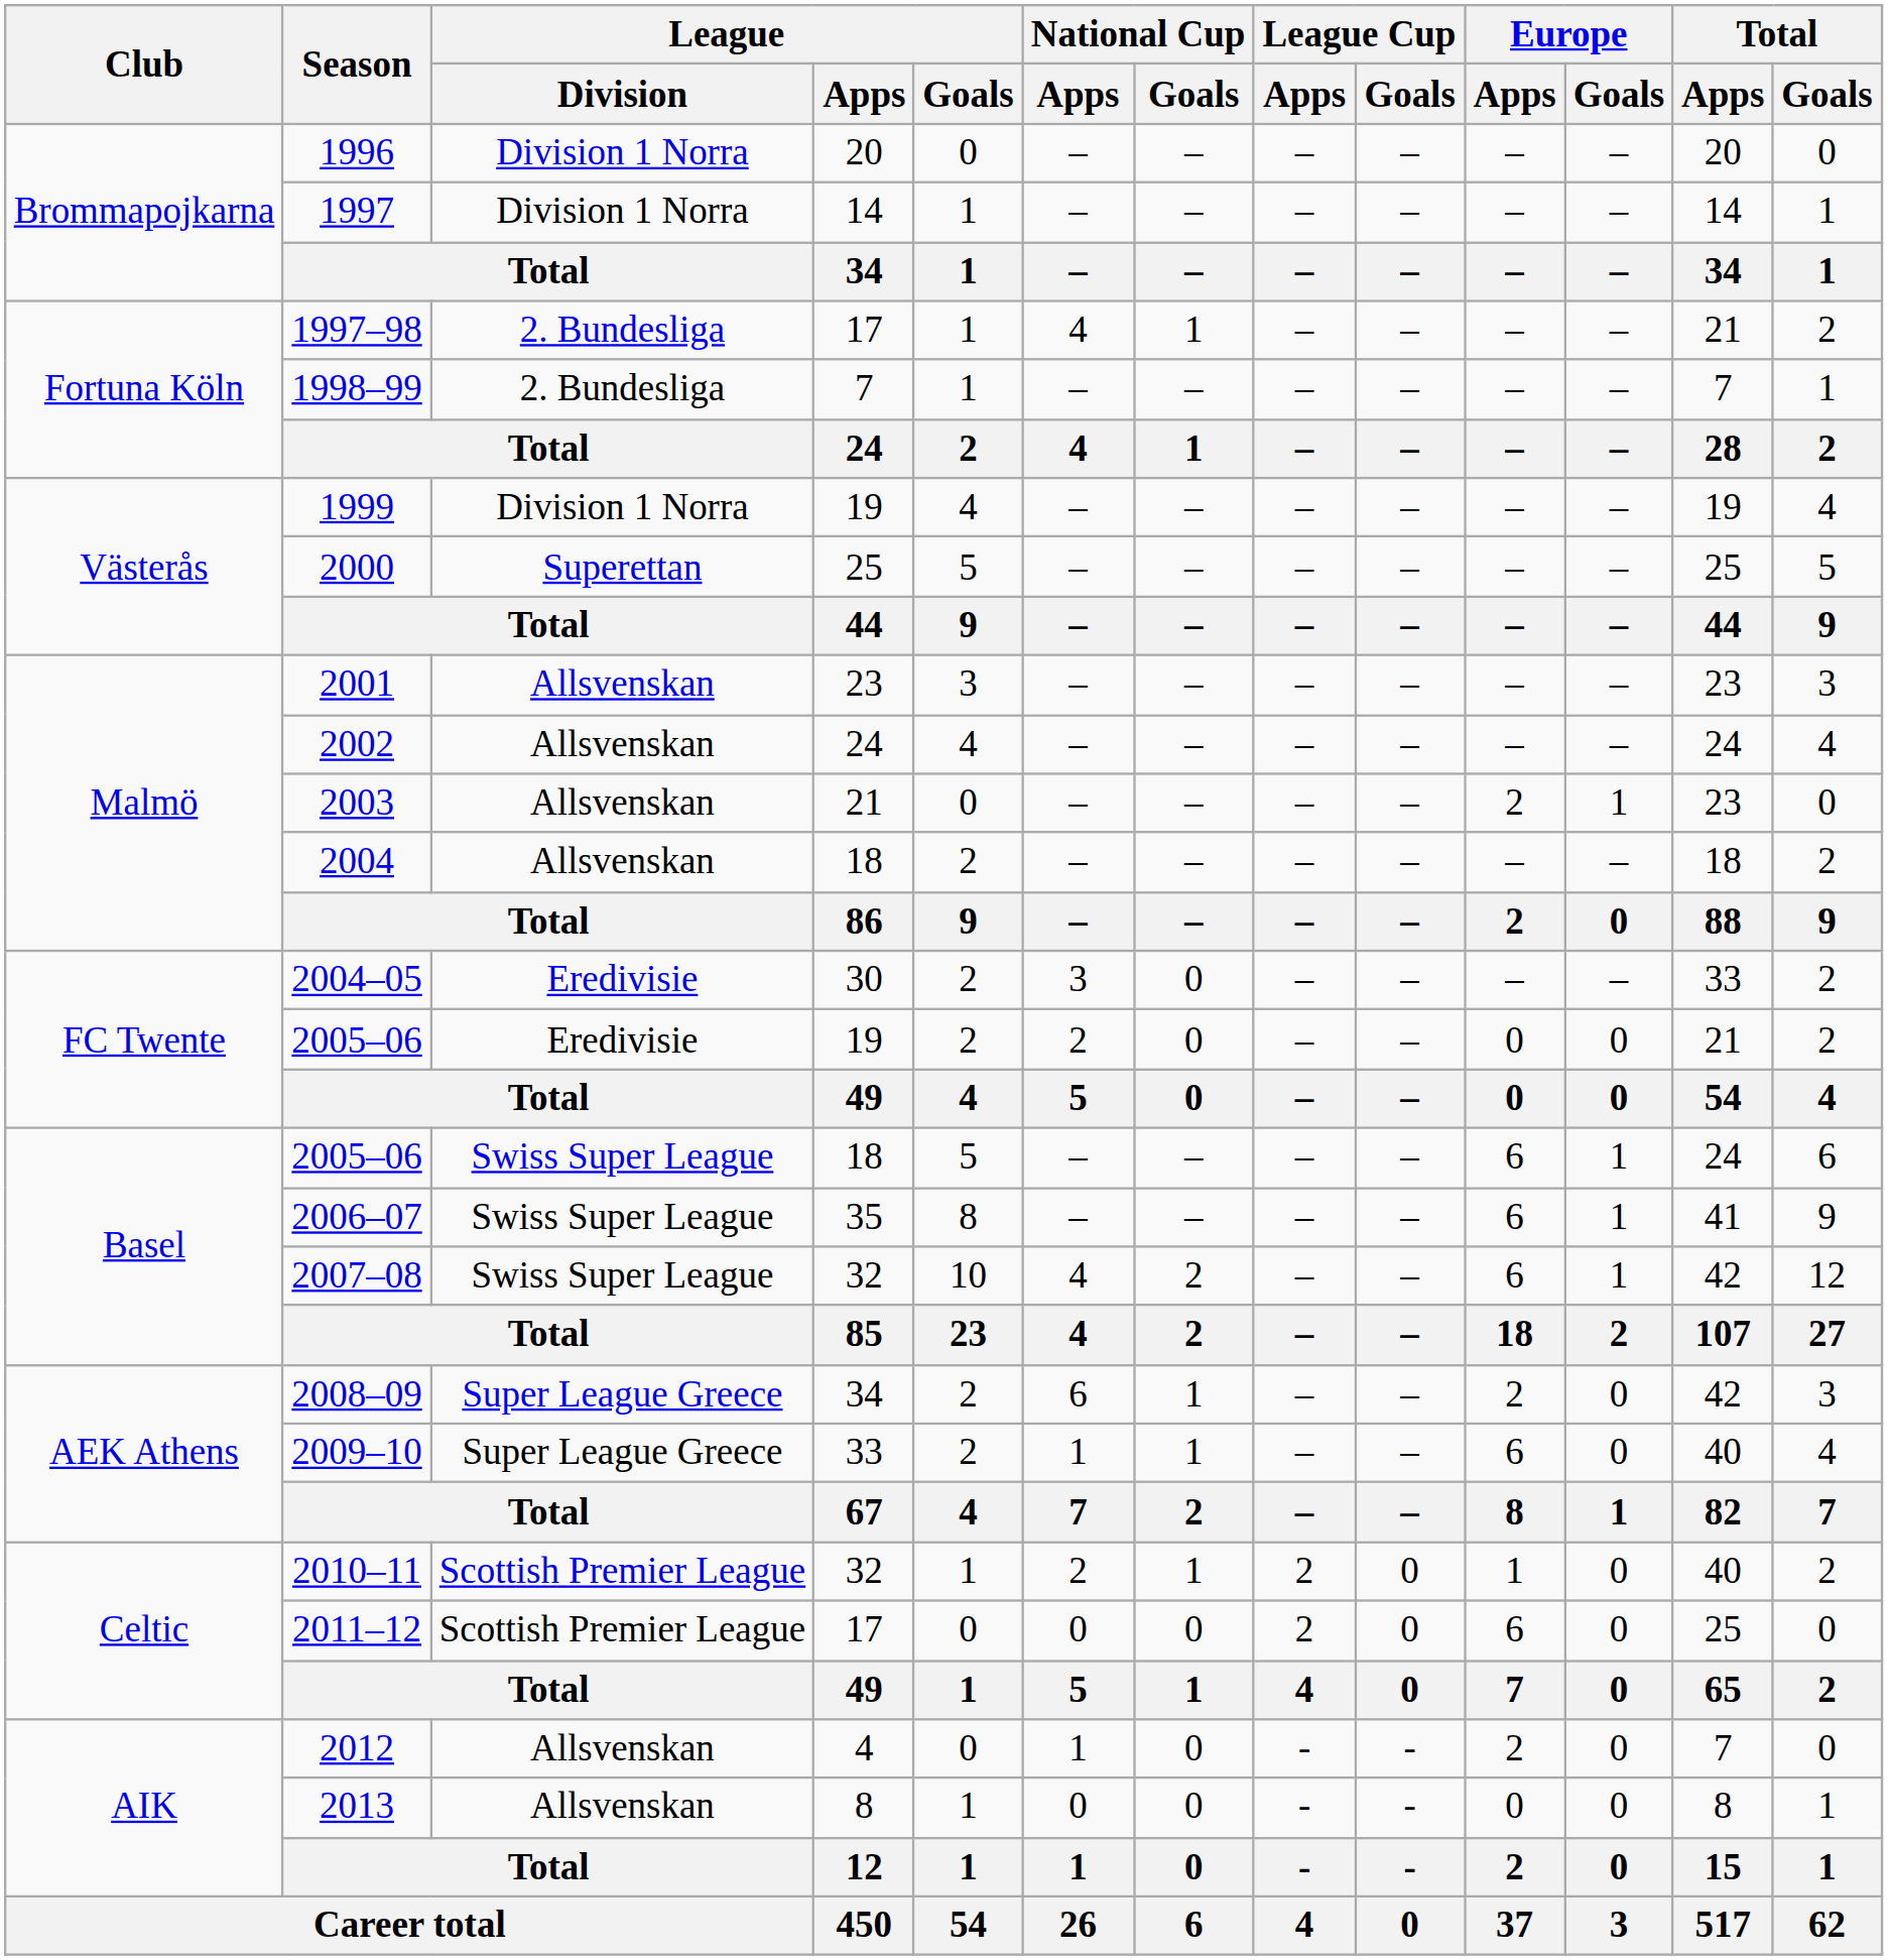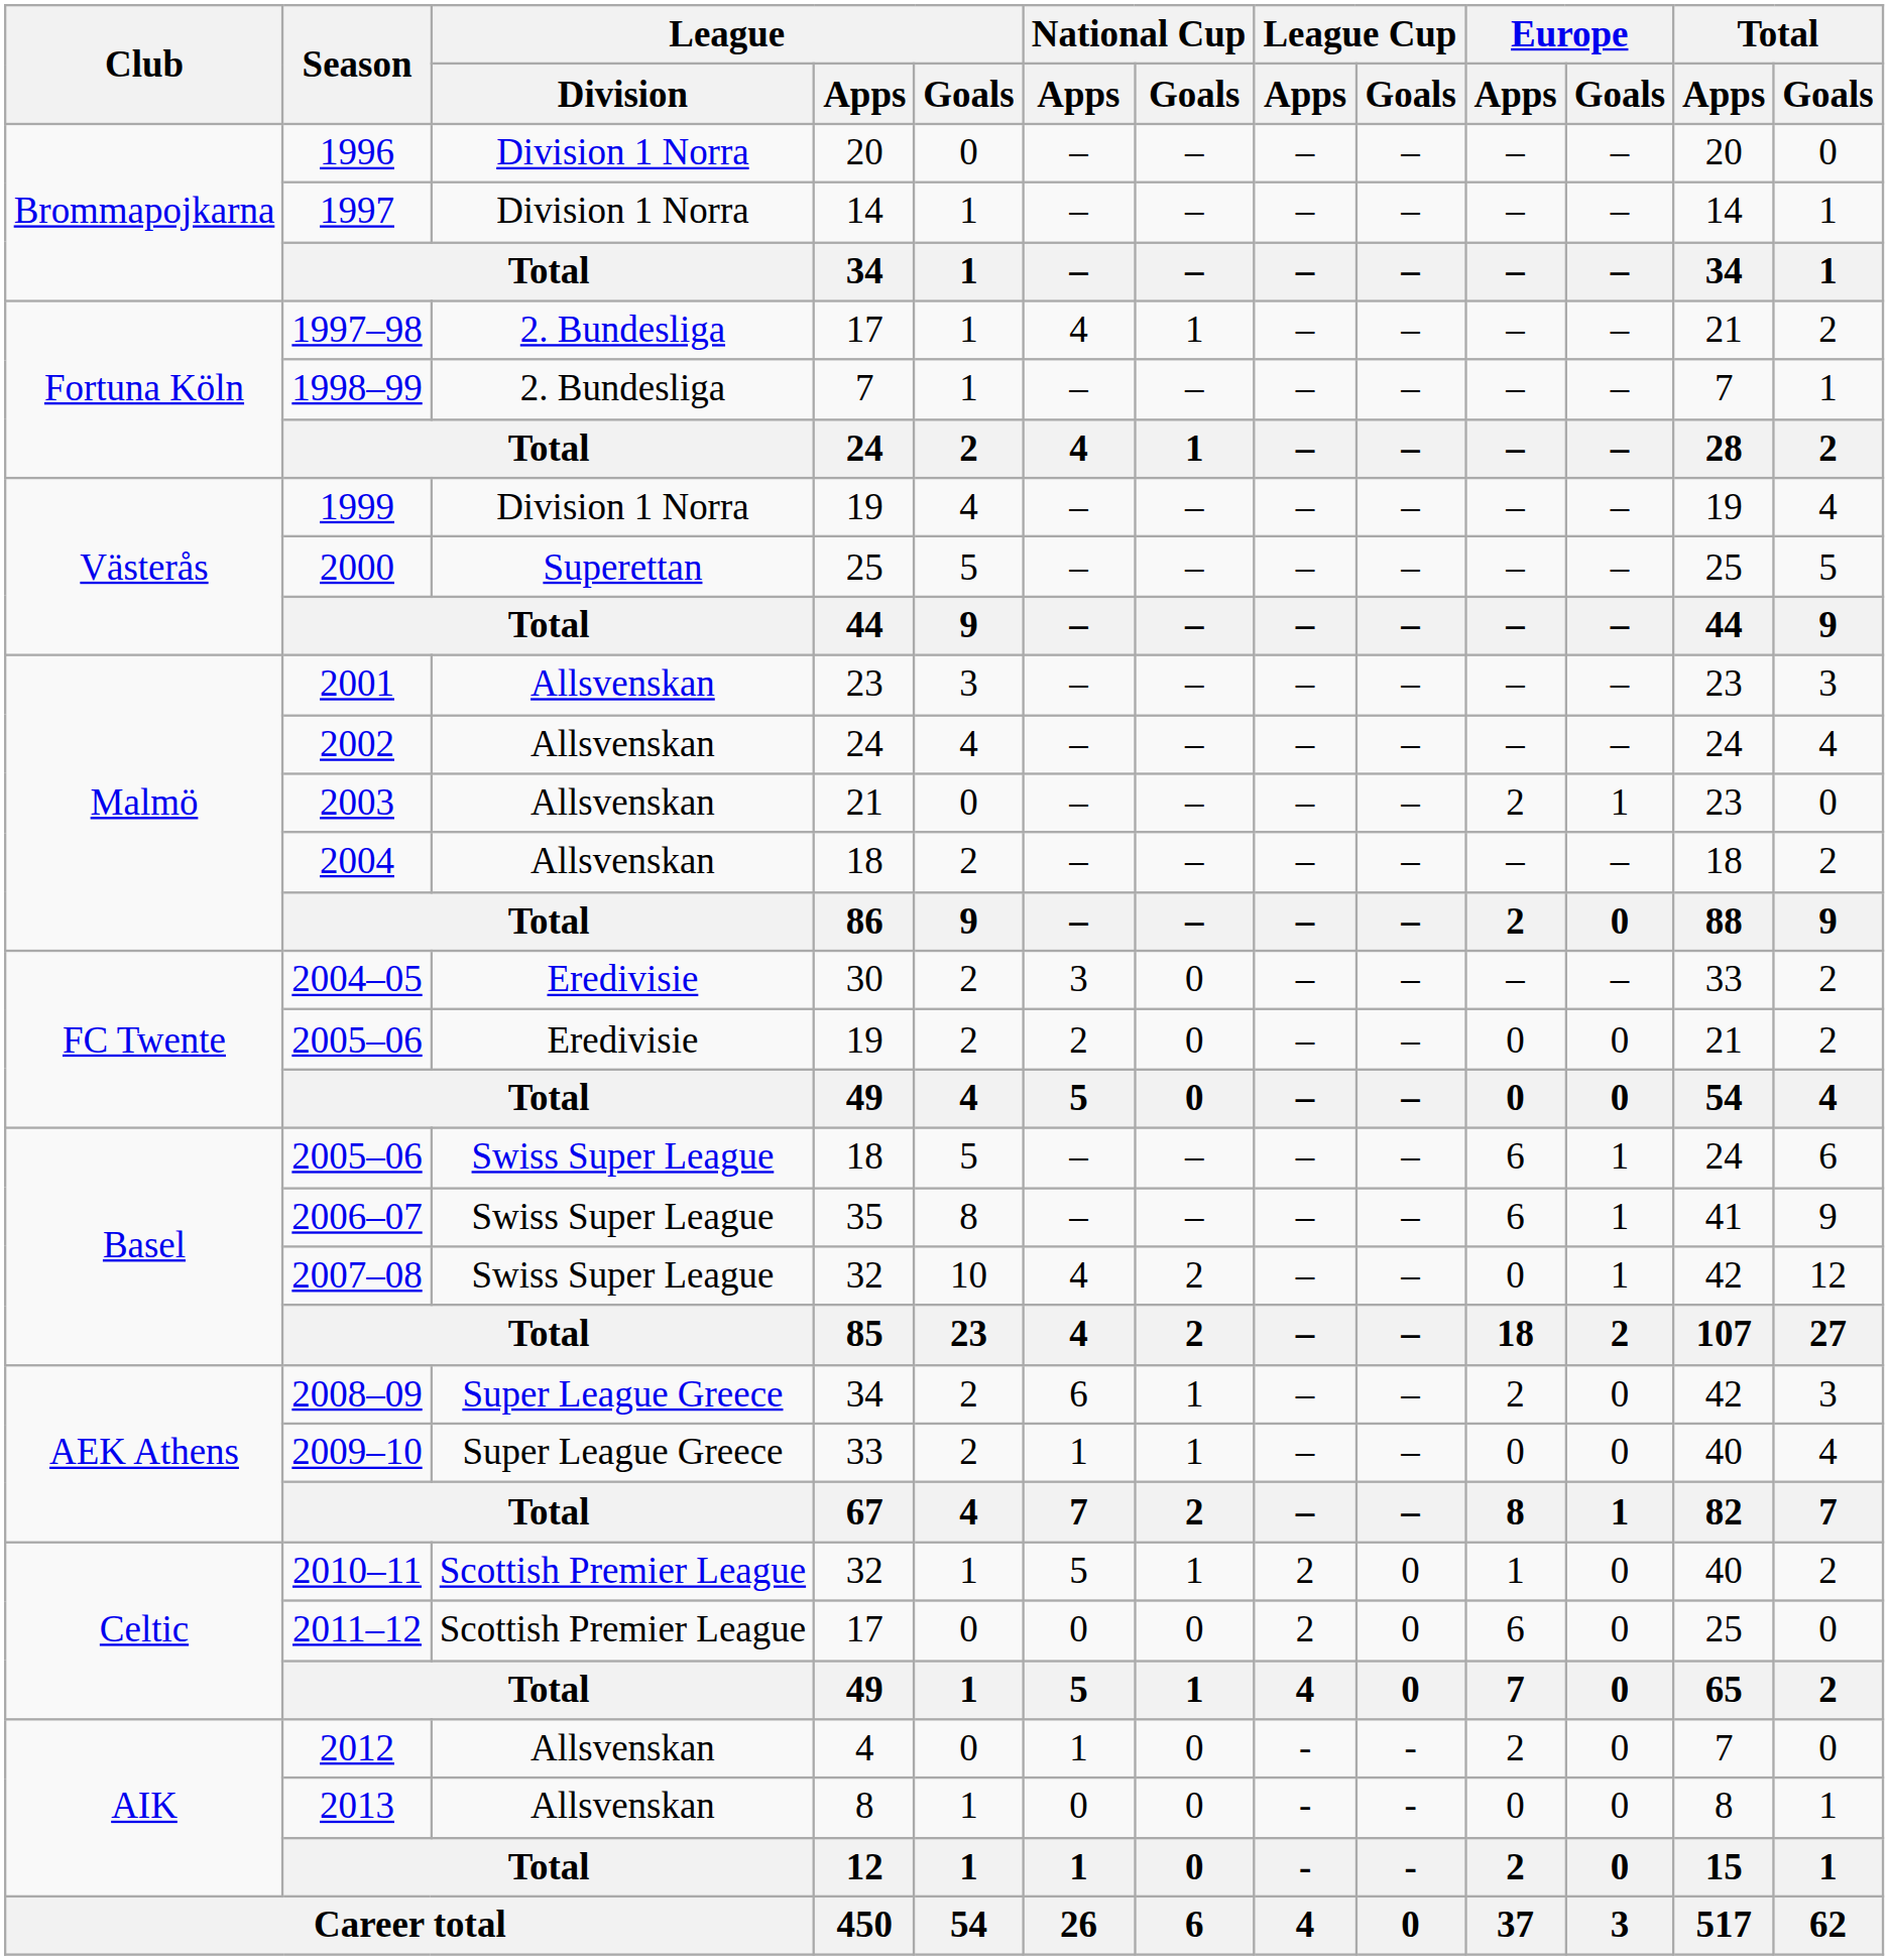2007–08 | Europe / Apps: 6 -> 0
2009–10 | Europe / Apps: 6 -> 0
2010–11 | National Cup / Apps: 2 -> 5
